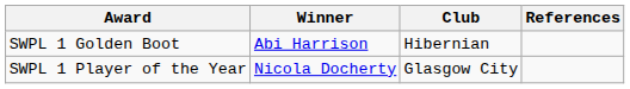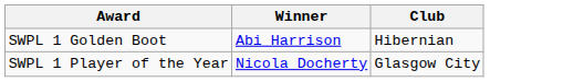- column: References
